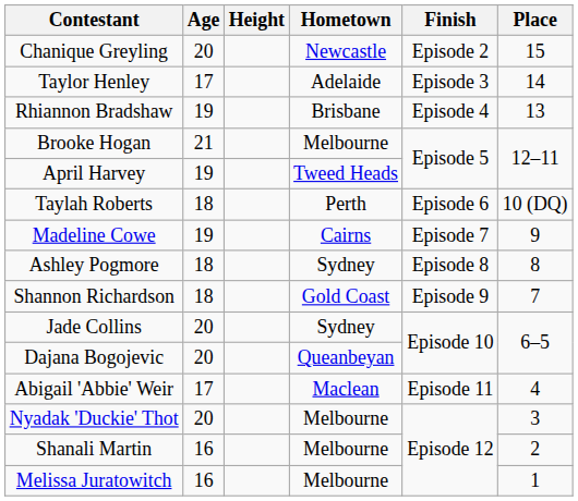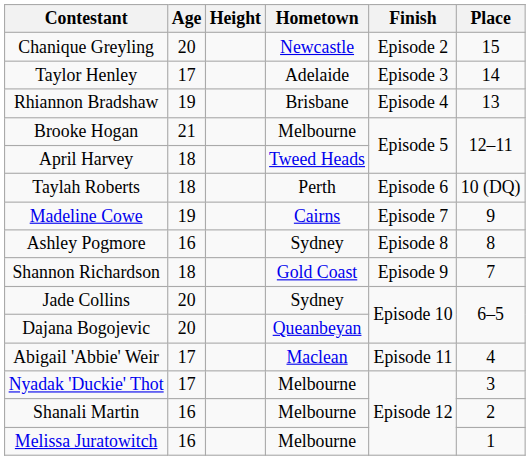April Harvey | Age: 19 -> 18
Ashley Pogmore | Age: 18 -> 16
Nyadak 'Duckie' Thot | Age: 20 -> 17
